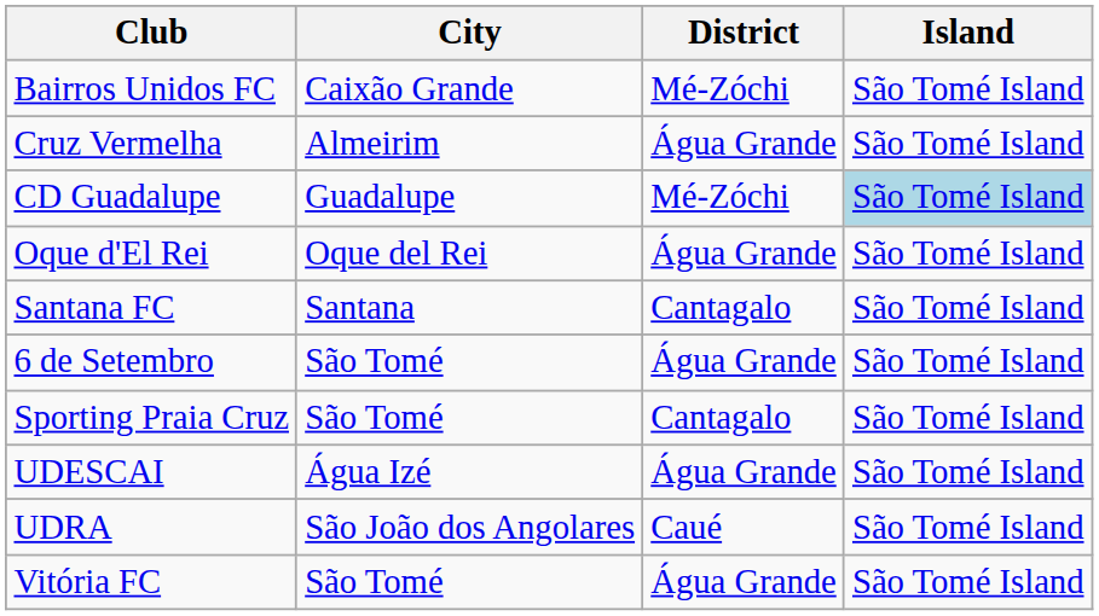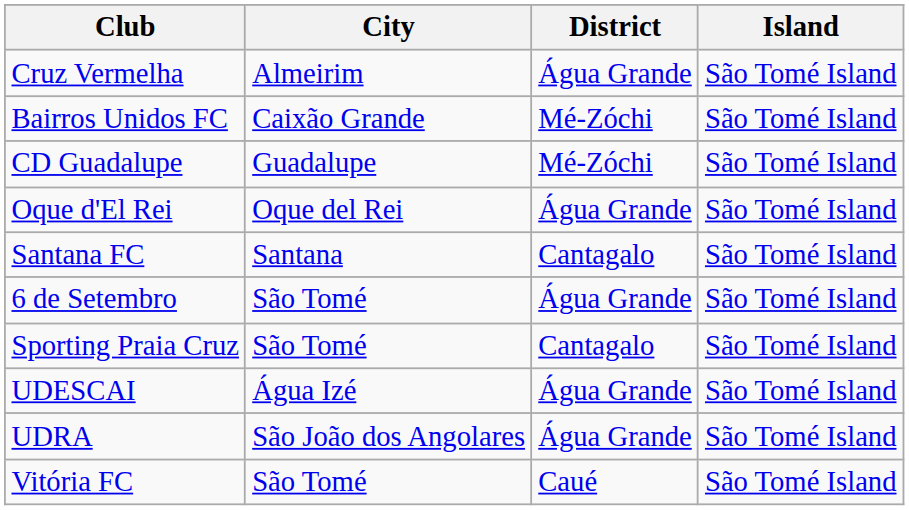rows swapped: Bairros Unidos FC <-> Cruz Vermelha
CD Guadalupe | Island: lightblue background -> no background
UDRA | District: Caué -> Água Grande
Vitória FC | District: Água Grande -> Caué
